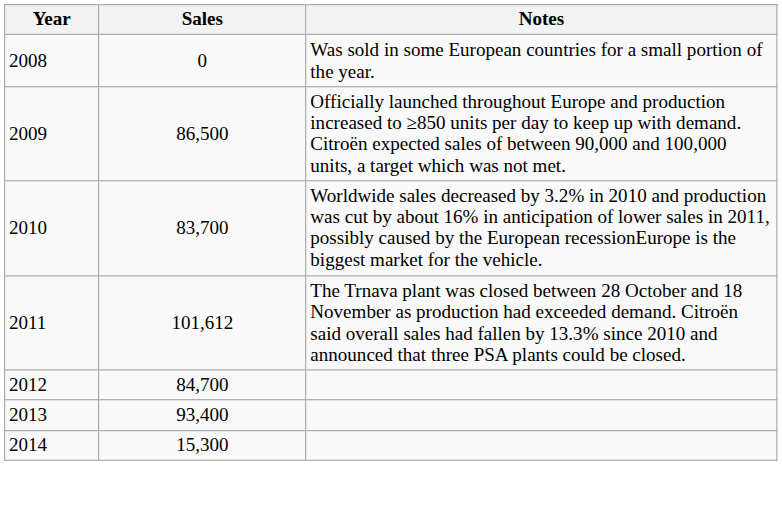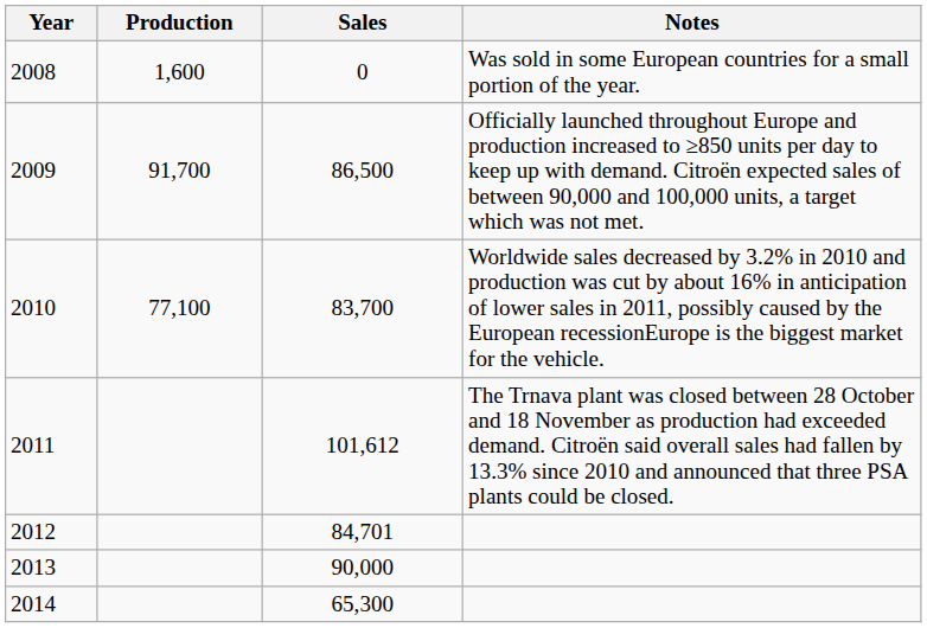+ column: Production | 1,600 | 91,700 | 77,100
2012 | Sales: 84,700 -> 84,701
2013 | Sales: 93,400 -> 90,000
2014 | Sales: 15,300 -> 65,300
